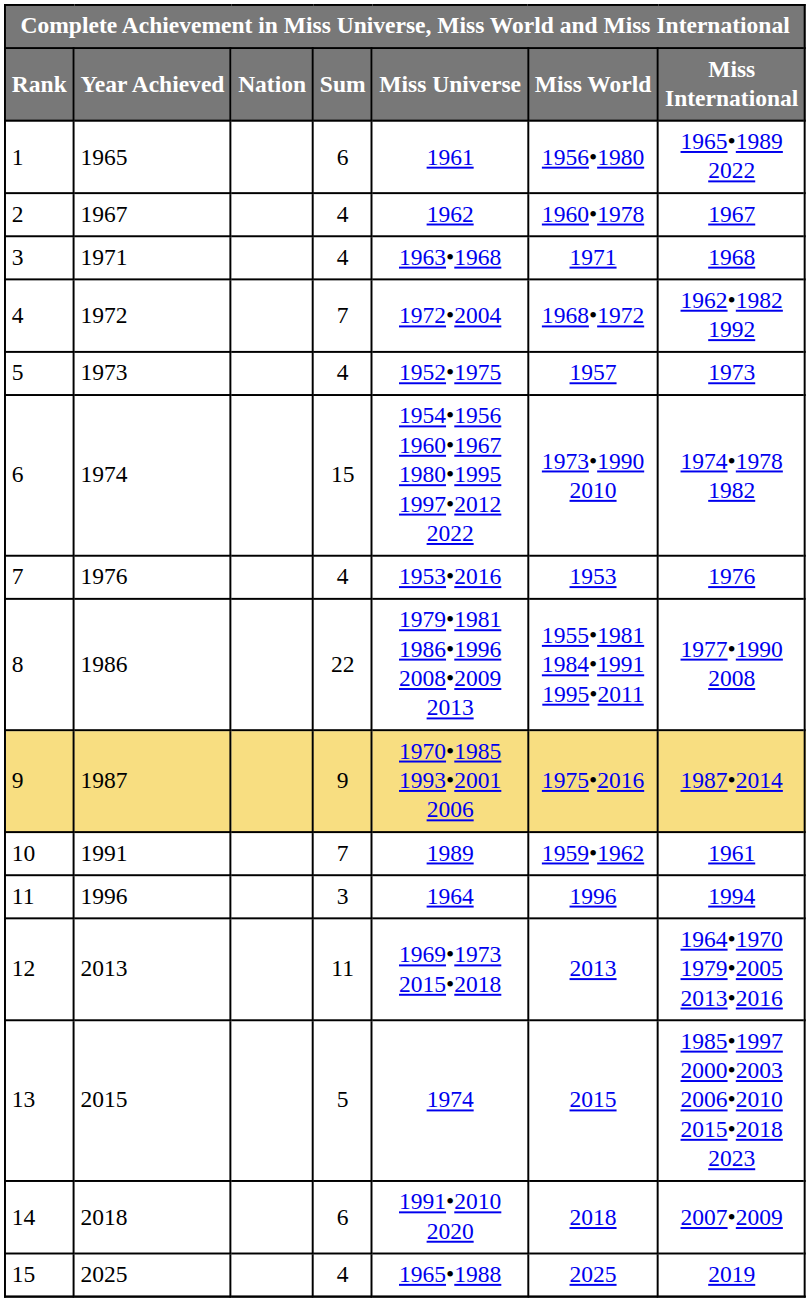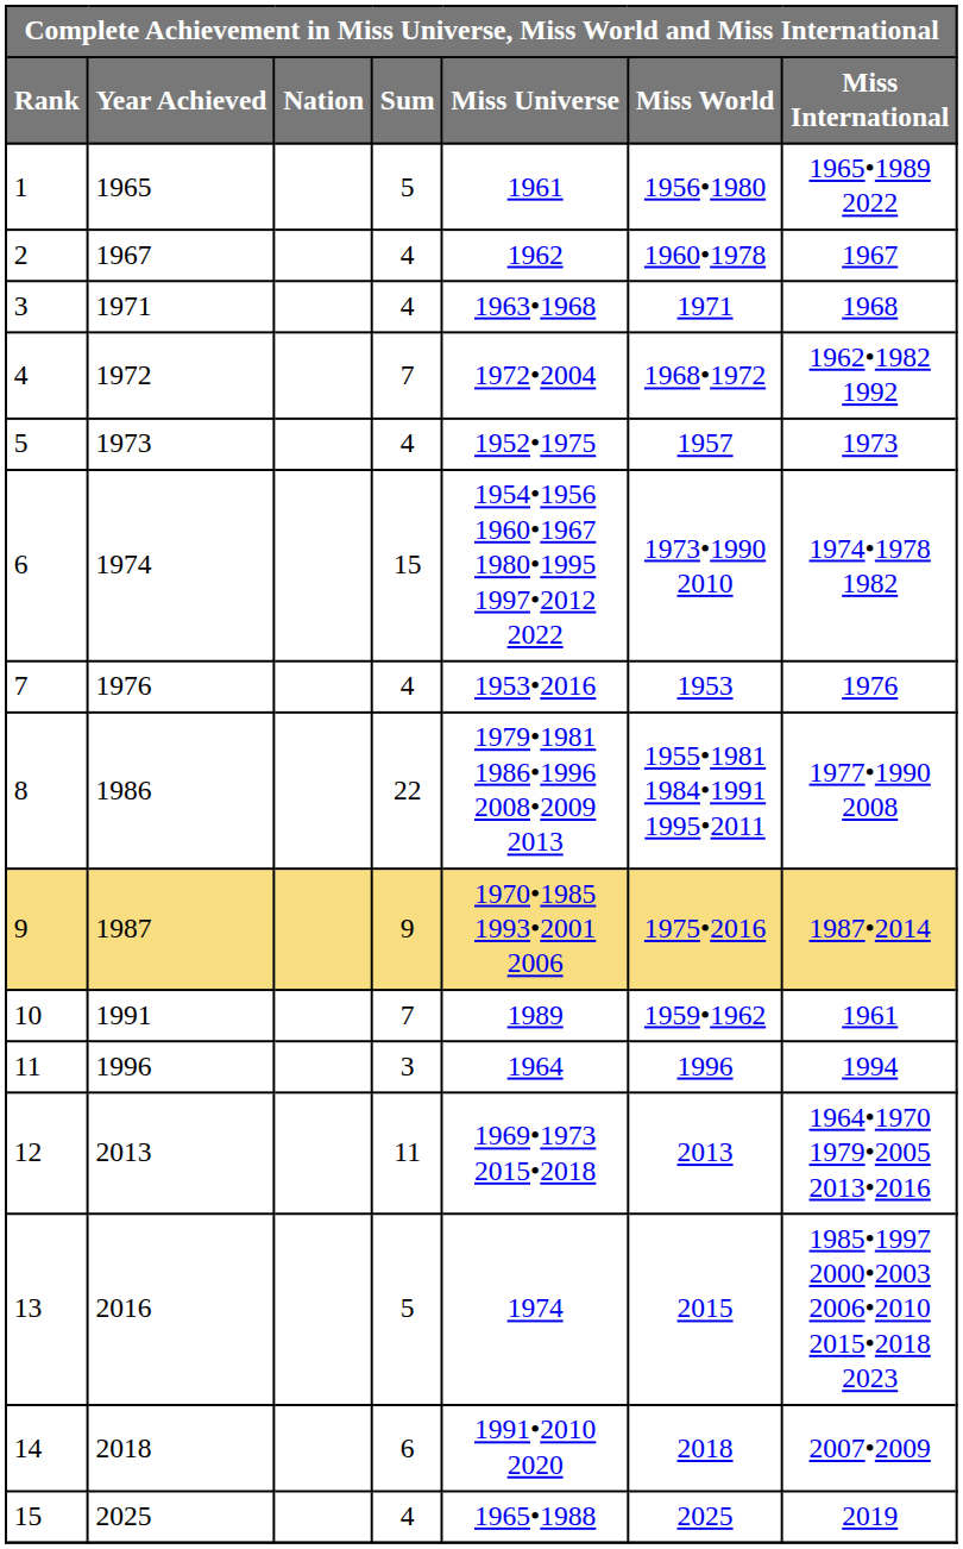1 | Sum: 6 -> 5
13 | Year Achieved: 2015 -> 2016
